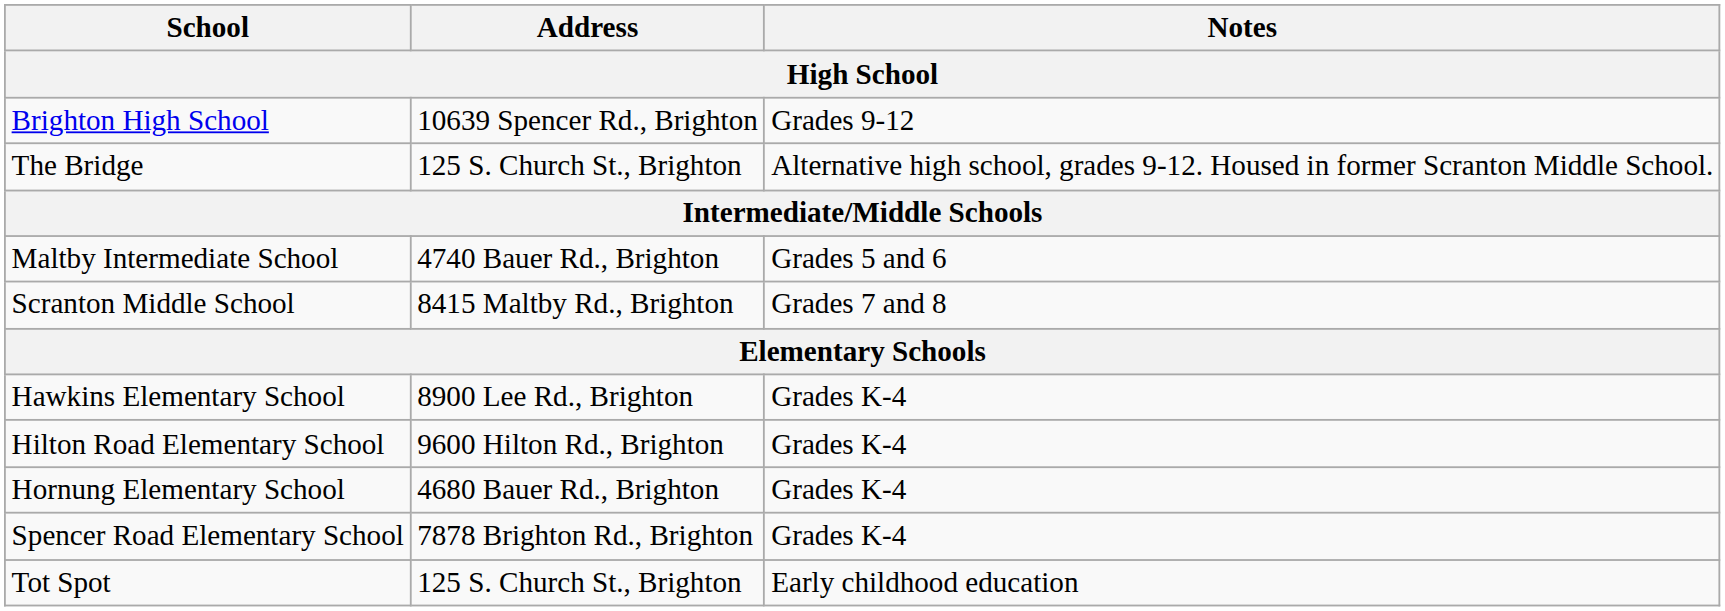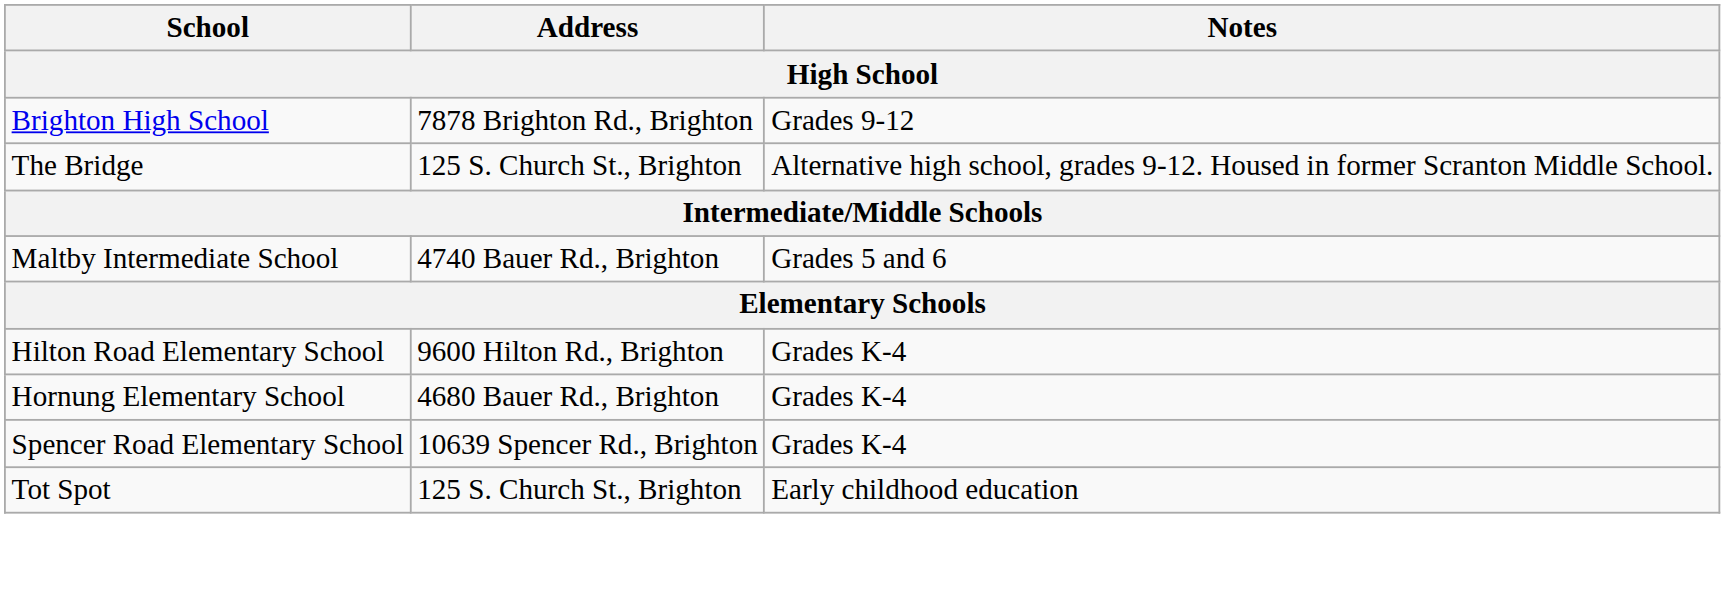Brighton High School | Address: 10639 Spencer Rd., Brighton -> 7878 Brighton Rd., Brighton
- row: Scranton Middle School | 8415 Maltby Rd., Brighton | Grades 7 and 8
- row: Hawkins Elementary School | 8900 Lee Rd., Brighton | Grades K-4
Spencer Road Elementary School | Address: 7878 Brighton Rd., Brighton -> 10639 Spencer Rd., Brighton
